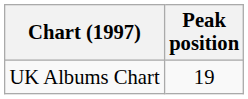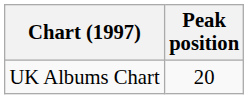UK Albums Chart | Peak position: 19 -> 20
